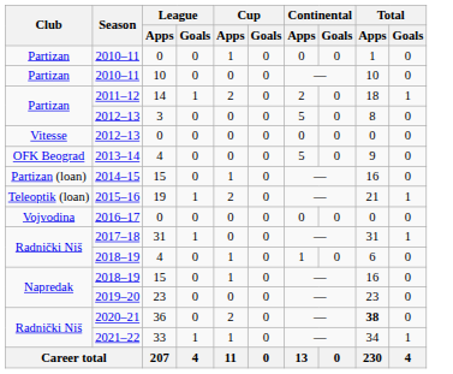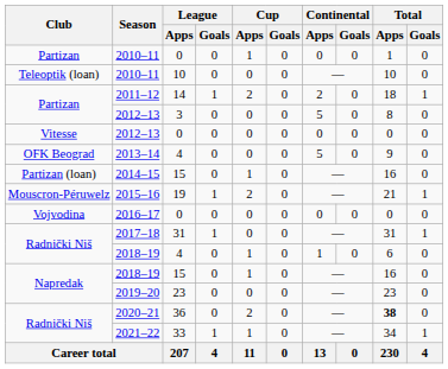2010–11 / 10 | Club: Partizan -> Teleoptik (loan)
2015–16 | Club: Teleoptik (loan) -> Mouscron-Péruwelz
